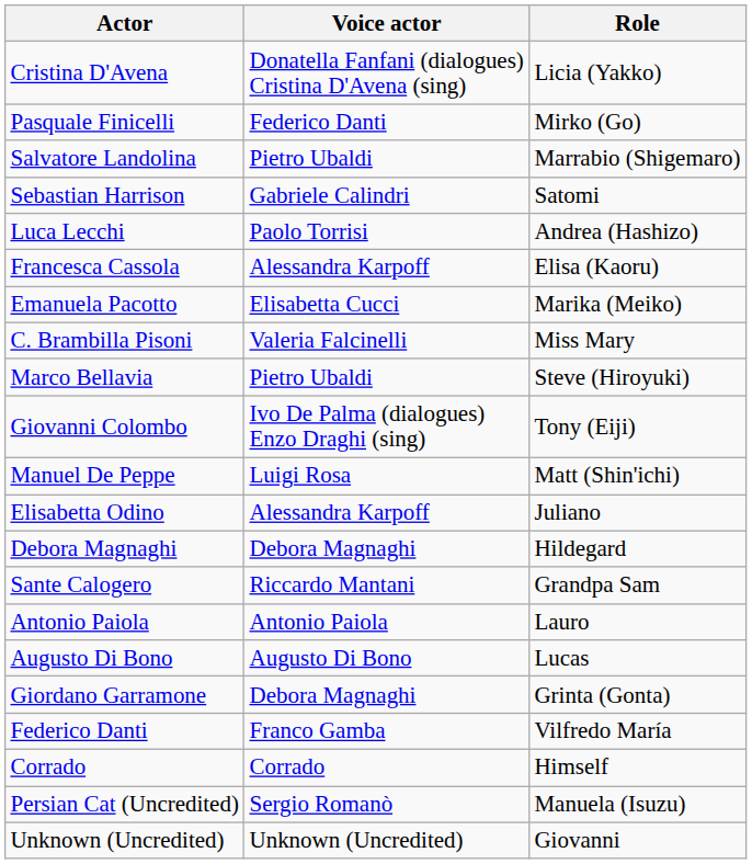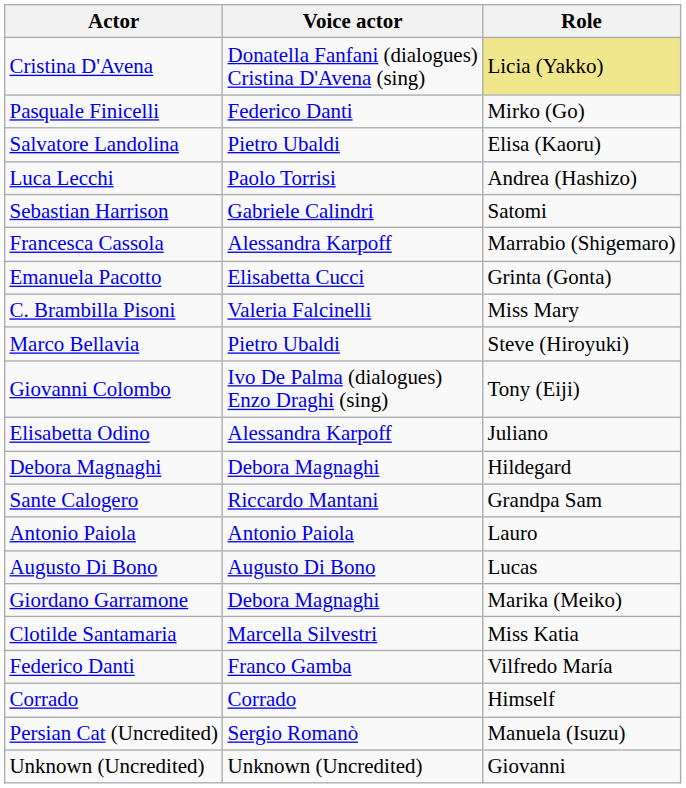Cristina D'Avena | Role: no background -> khaki background
Salvatore Landolina | Role: Marrabio (Shigemaro) -> Elisa (Kaoru)
rows swapped: Sebastian Harrison <-> Luca Lecchi
Francesca Cassola | Role: Elisa (Kaoru) -> Marrabio (Shigemaro)
Emanuela Pacotto | Role: Marika (Meiko) -> Grinta (Gonta)
- row: Manuel De Peppe | Luigi Rosa | Matt (Shin'ichi)
Giordano Garramone | Role: Grinta (Gonta) -> Marika (Meiko)
+ row: Clotilde Santamaria | Marcella Silvestri | Miss Katia
